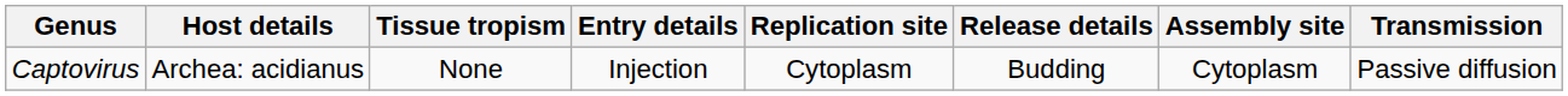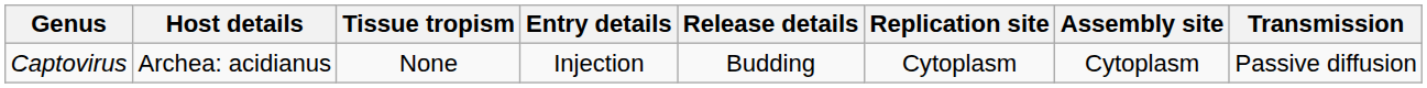columns swapped: Release details <-> Replication site
